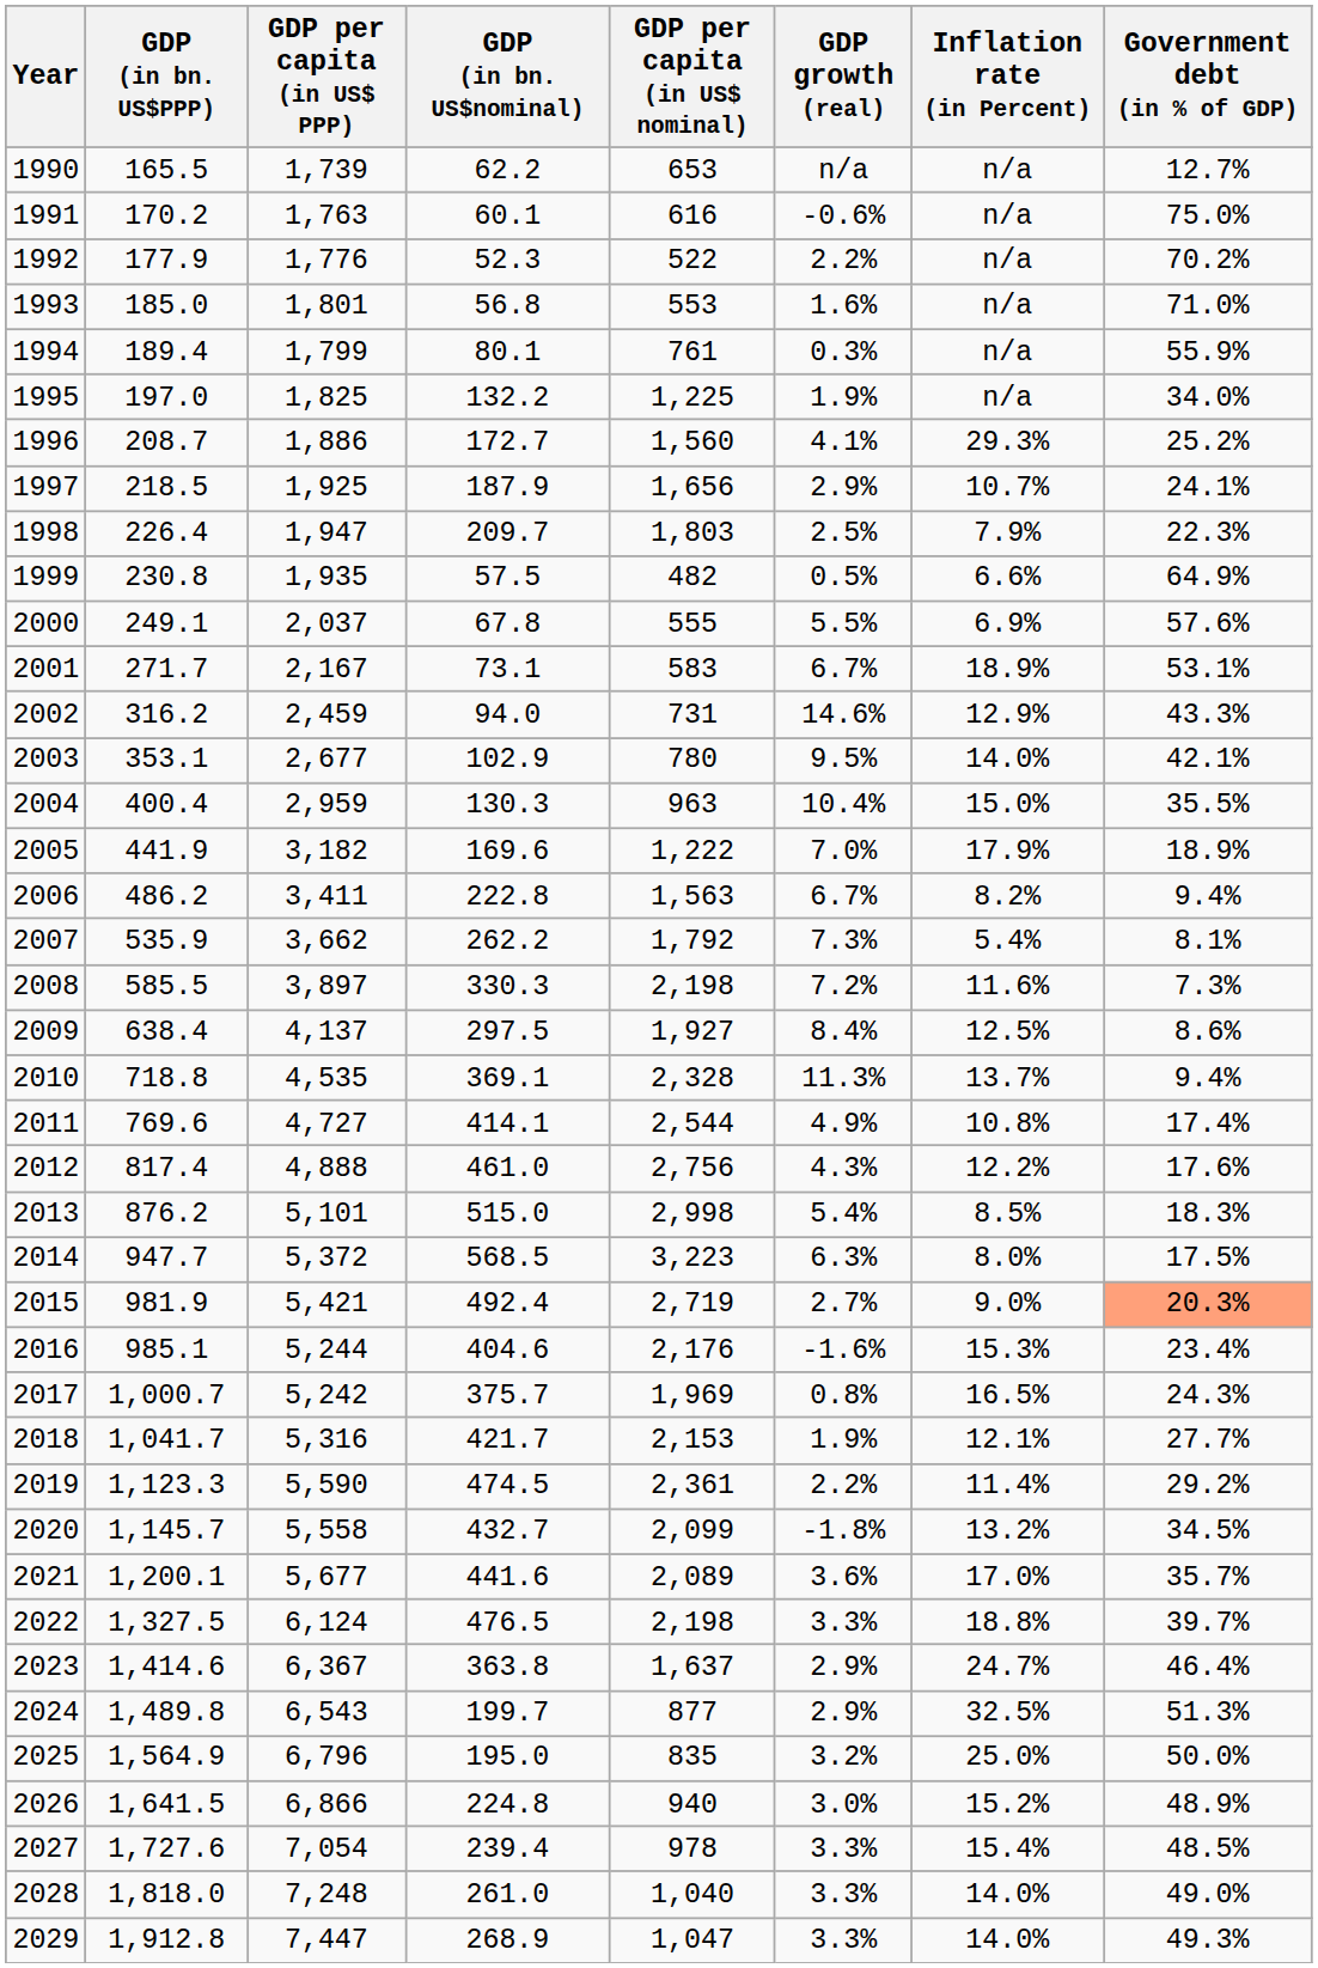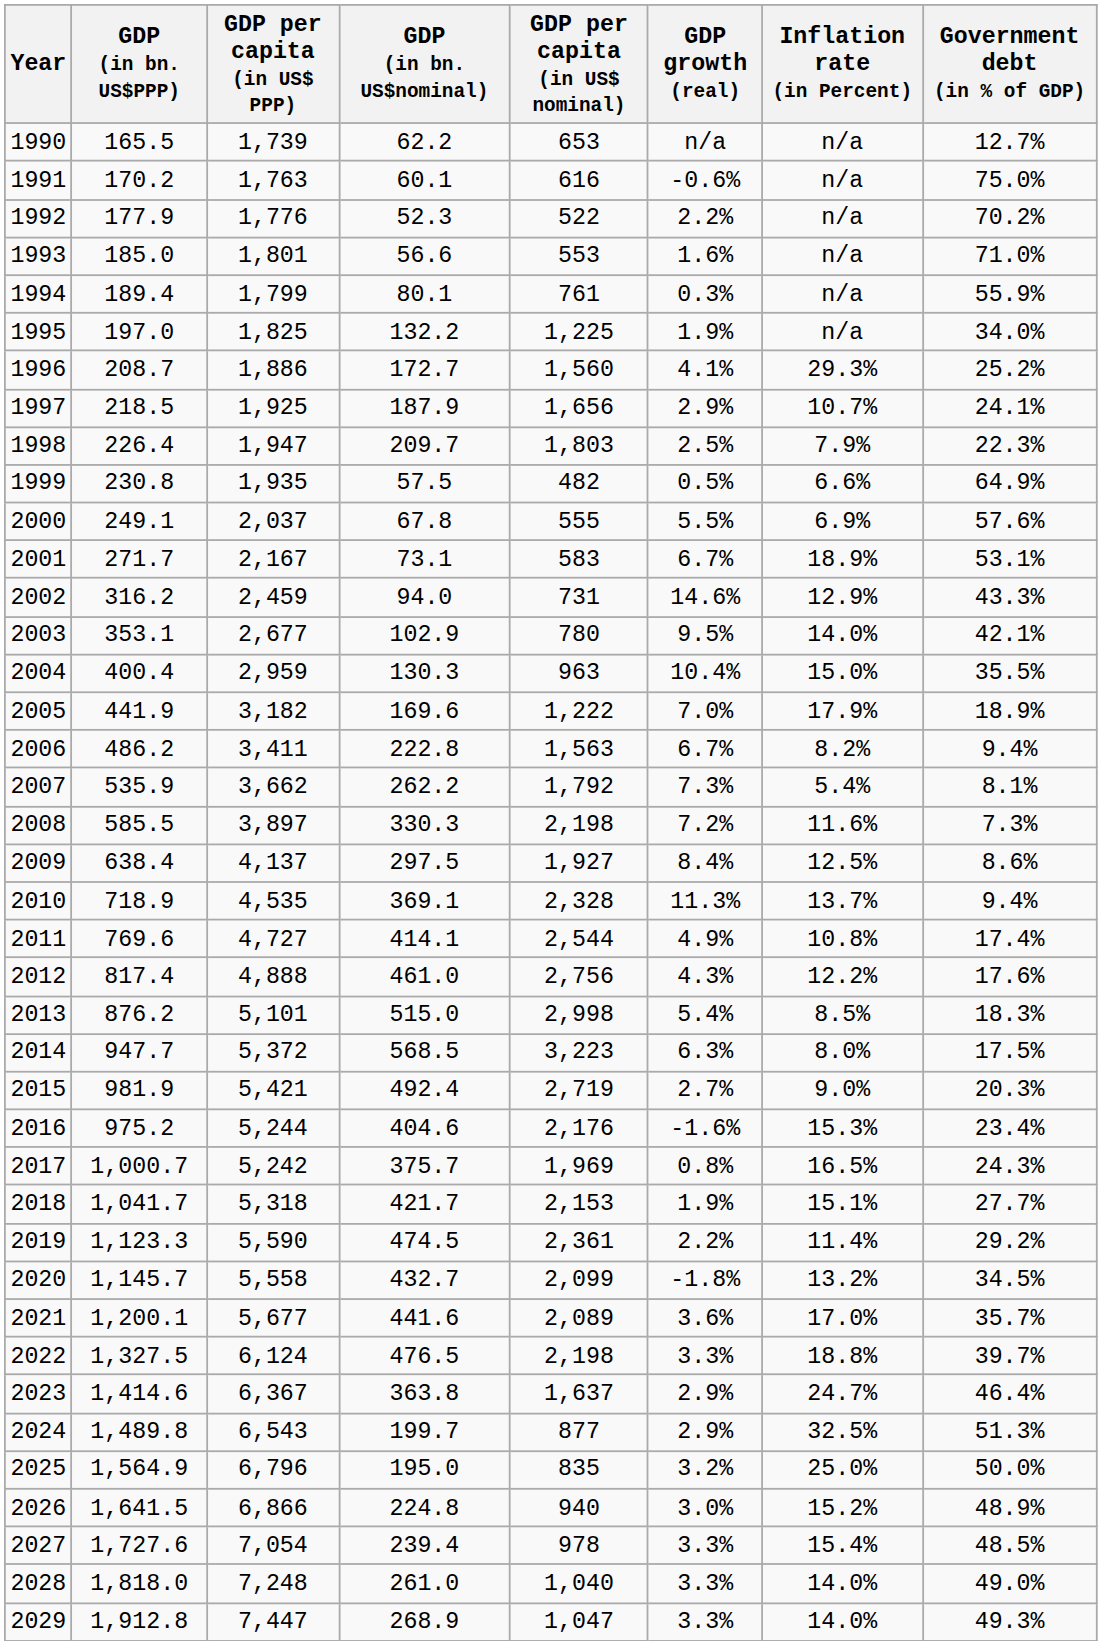1993 | GDP (in bn. US$nominal): 56.8 -> 56.6
2010 | GDP (in bn. US$PPP): 718.8 -> 718.9
2015 | Government debt (in % of GDP): lightsalmon background -> no background
2016 | GDP (in bn. US$PPP): 985.1 -> 975.2
2018 | GDP per capita (in US$ PPP): 5,316 -> 5,318
2018 | Inflation rate (in Percent): 12.1% -> 15.1%
